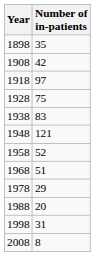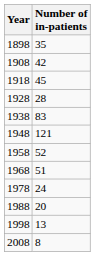1918 | Number of in-patients: 97 -> 45
1928 | Number of in-patients: 75 -> 28
1978 | Number of in-patients: 29 -> 24
1998 | Number of in-patients: 31 -> 13
